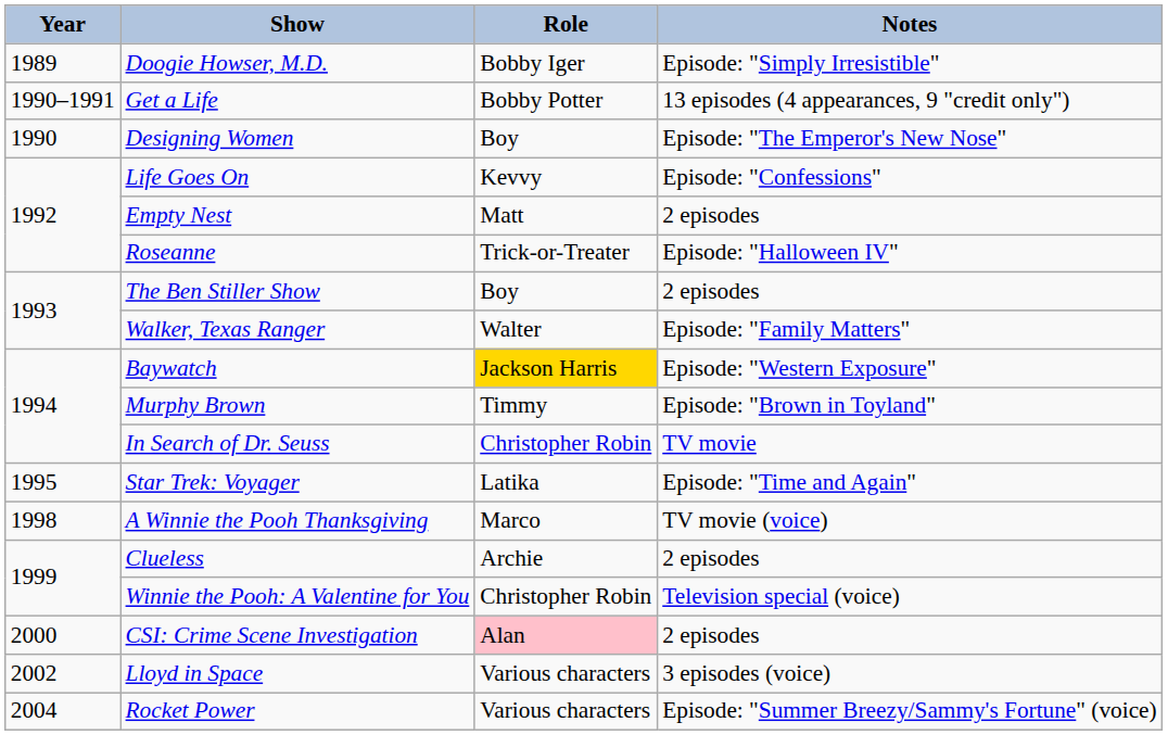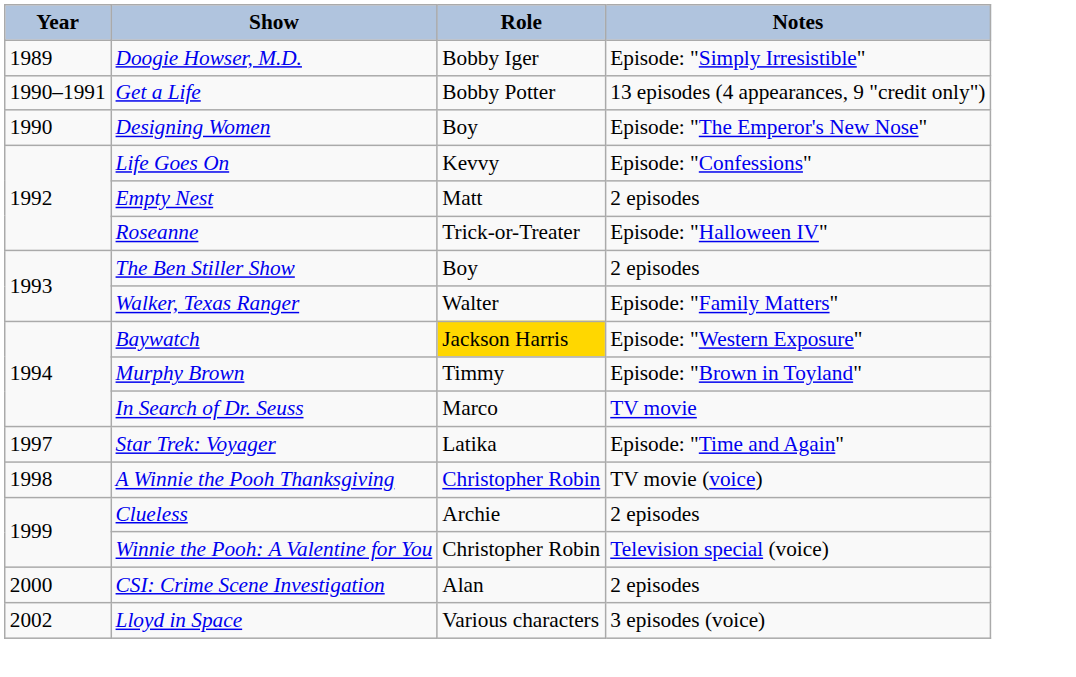In Search of Dr. Seuss | Role: Christopher Robin -> Marco
Star Trek: Voyager | Year: 1995 -> 1997
A Winnie the Pooh Thanksgiving | Role: Marco -> Christopher Robin
CSI: Crime Scene Investigation | Role: pink background -> no background
- row: 2004 | Rocket Power | Various characters | Episode: "Summer Breezy/Sammy's Fortune" (voice)
